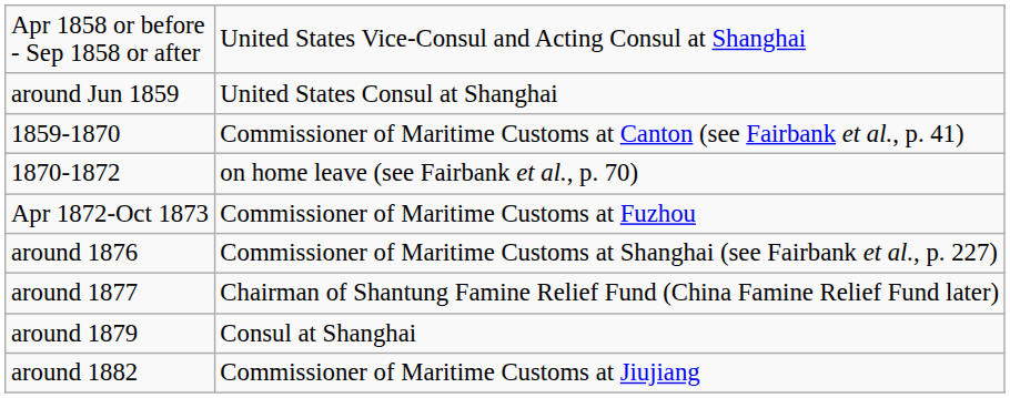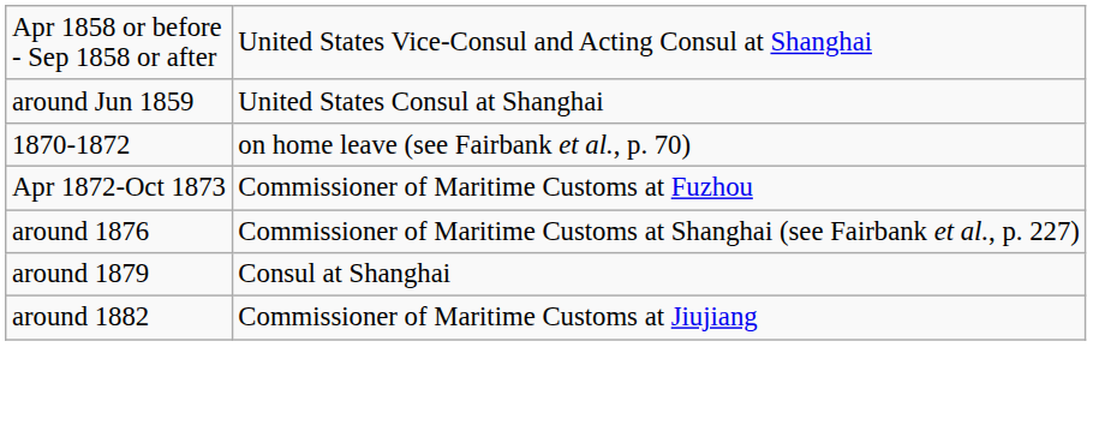- row: 1859-1870 | Commissioner of Maritime Customs at Canton (see Fairbank et al., p. 41)
- row: around 1877 | Chairman of Shantung Famine Relief Fund (China Famine Relief Fund later)
